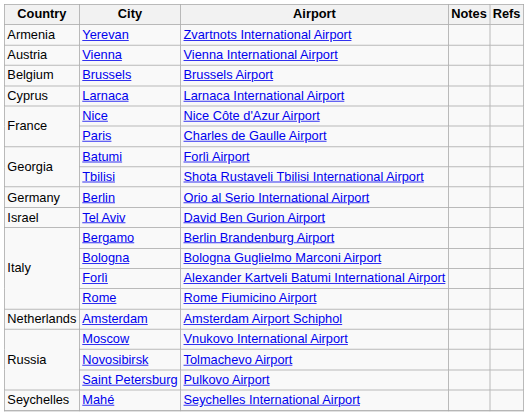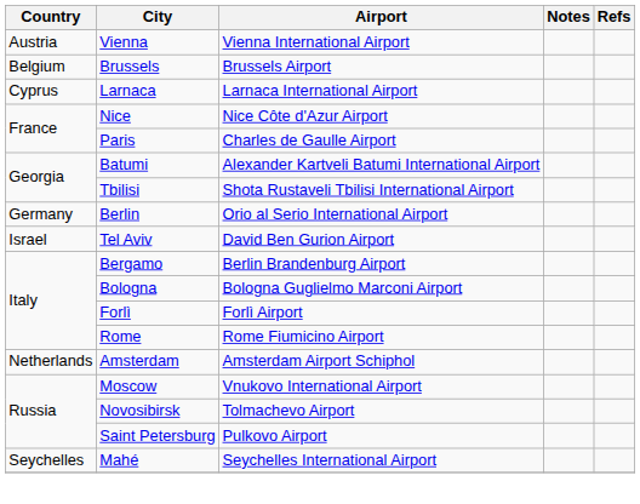- row: Armenia | Yerevan | Zvartnots International Airport
Batumi | Airport: Forlì Airport -> Alexander Kartveli Batumi International Airport
Forlì | Airport: Alexander Kartveli Batumi International Airport -> Forlì Airport
